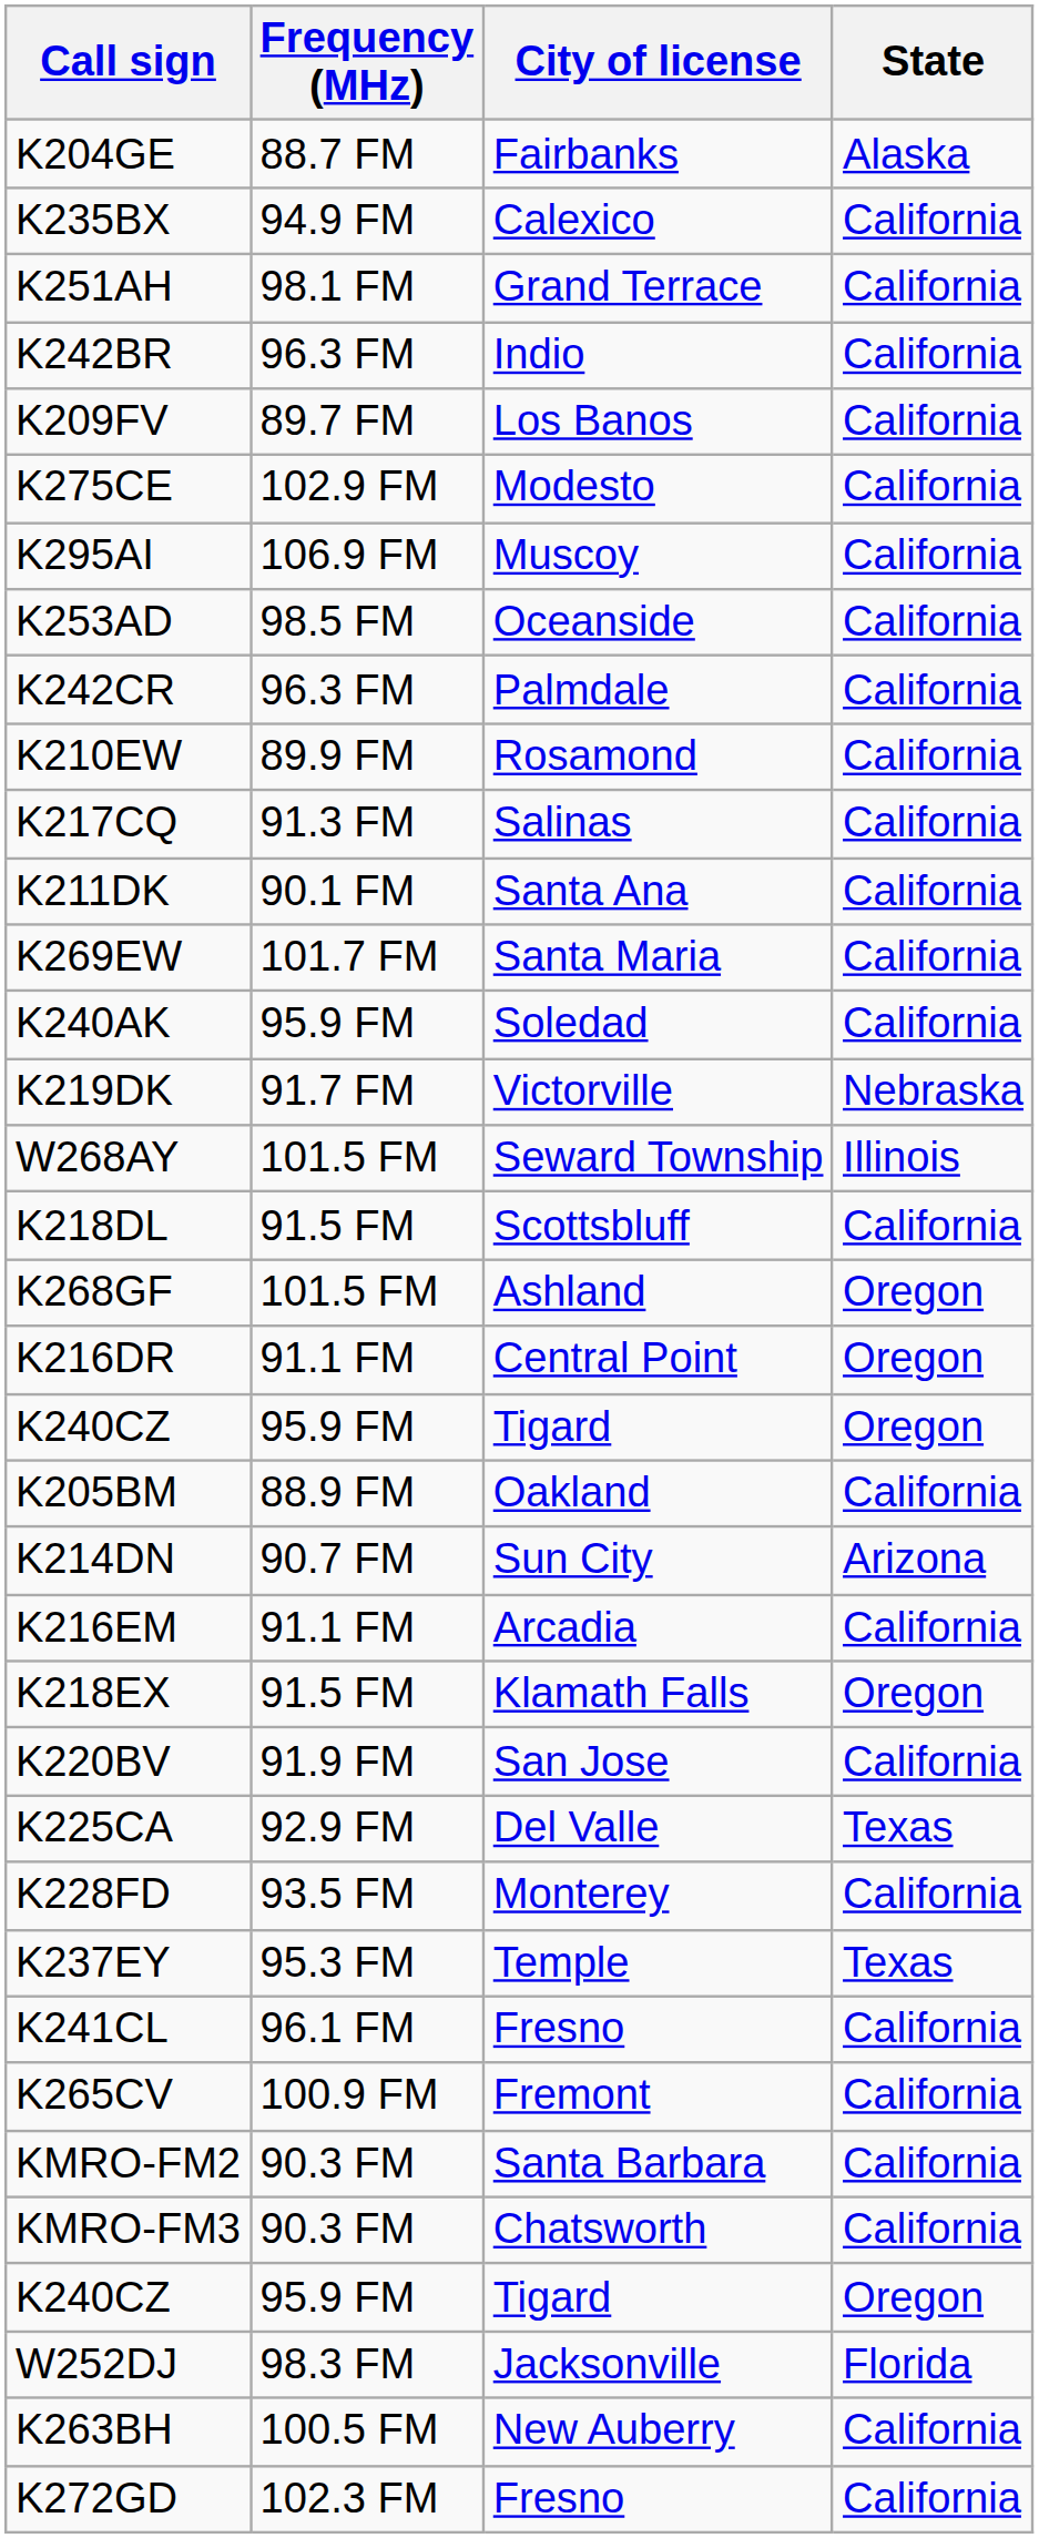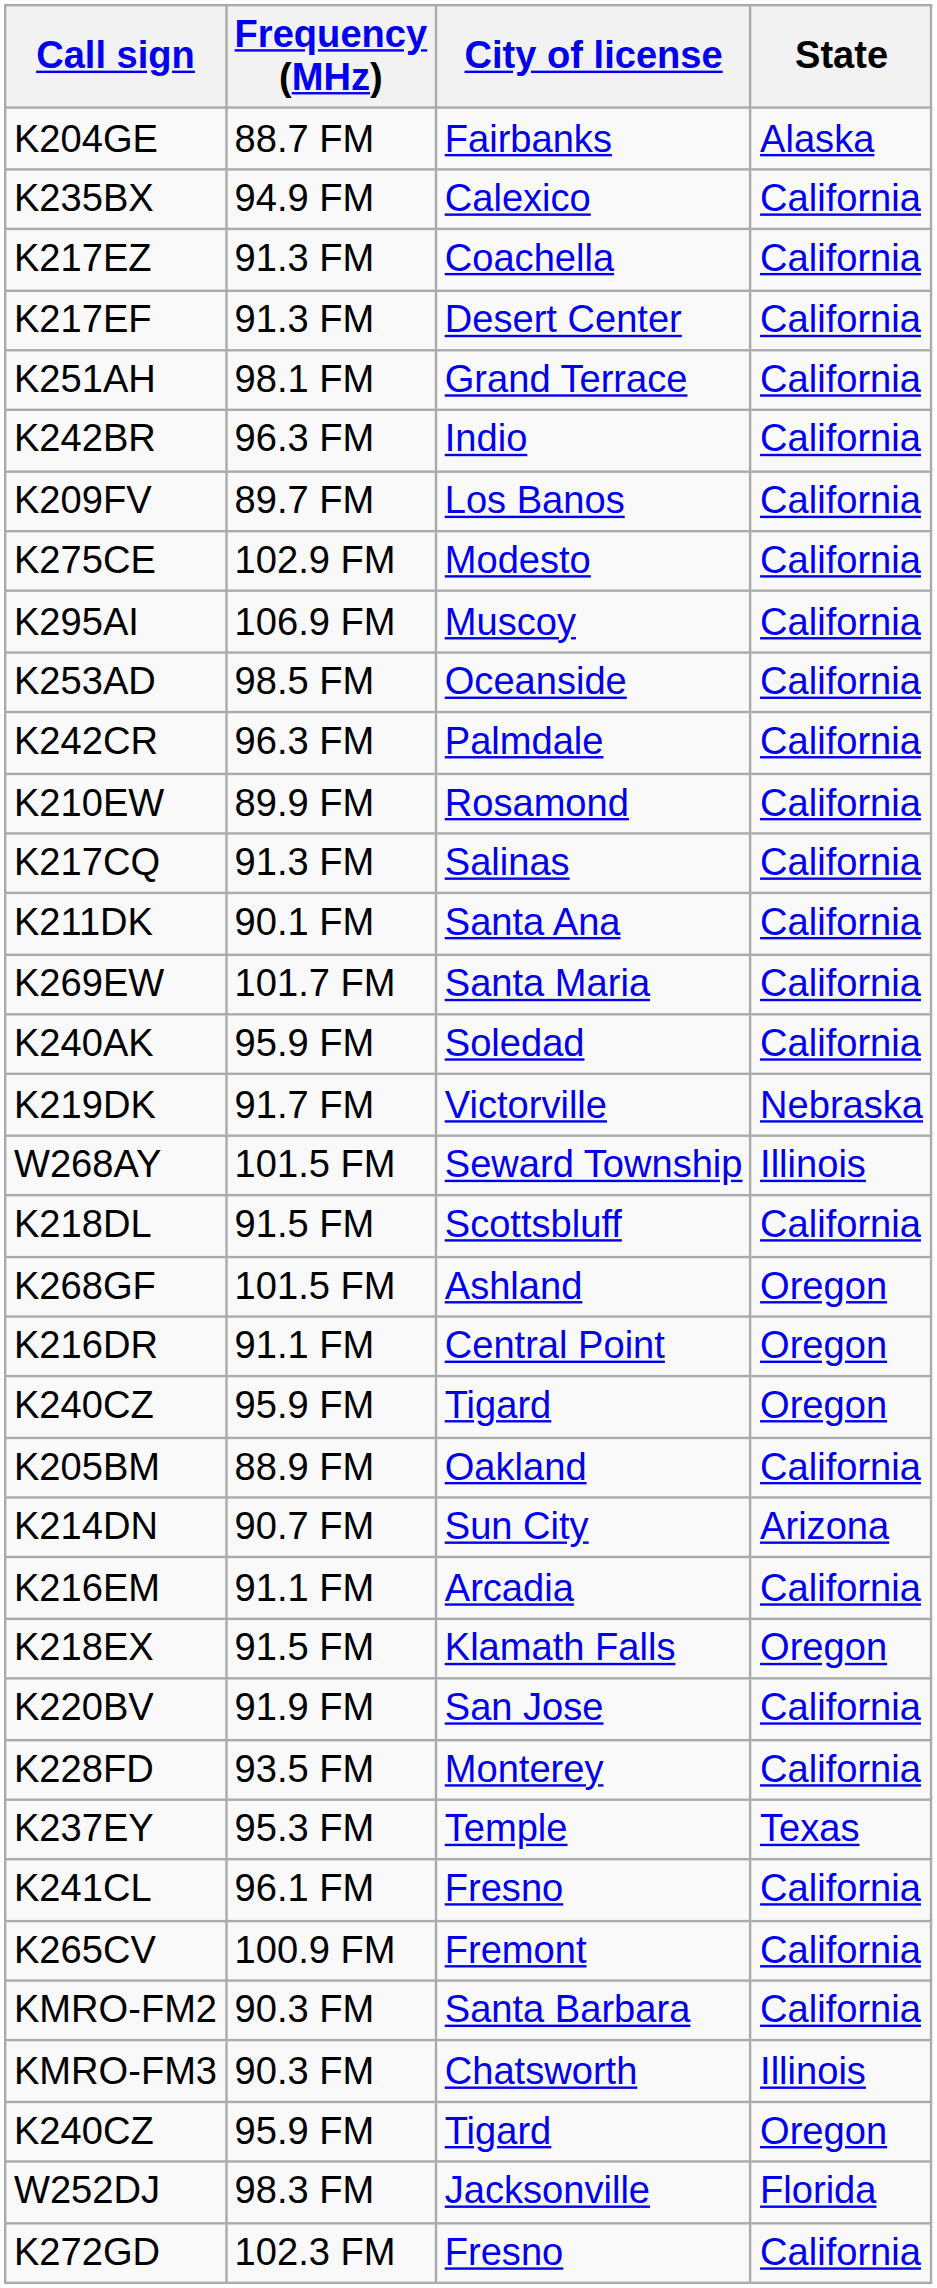+ row: K217EZ | 91.3 FM | Coachella | California
+ row: K217EF | 91.3 FM | Desert Center | California
- row: K225CA | 92.9 FM | Del Valle | Texas
KMRO-FM3 | State: California -> Illinois
- row: K263BH | 100.5 FM | New Auberry | California
